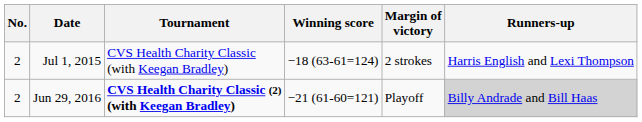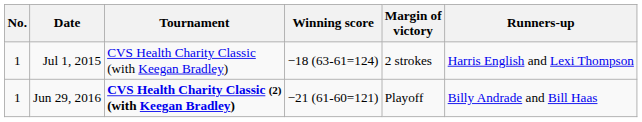Jul 1, 2015 | No.: 2 -> 1
Jun 29, 2016 | No.: 2 -> 1
Jun 29, 2016 | Runners-up: lightgrey background -> no background
